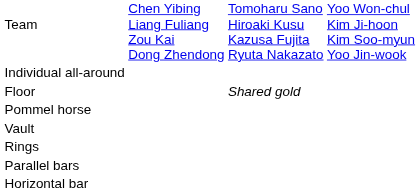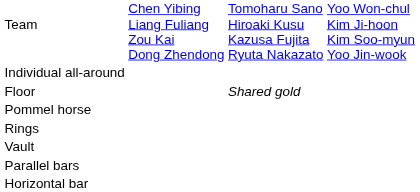rows swapped: Rings <-> Vault
